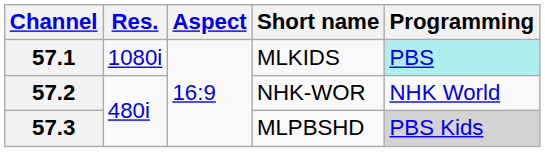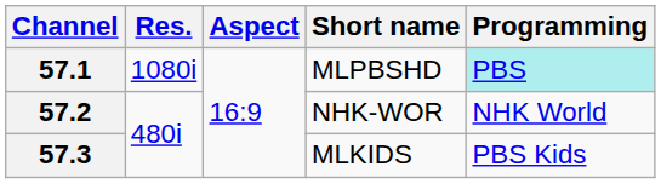57.1 | Short name: MLKIDS -> MLPBSHD
57.3 | Short name: MLPBSHD -> MLKIDS
57.3 | Programming: lightgrey background -> no background
